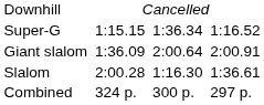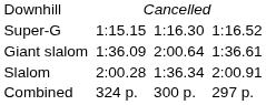Super-G | column 5: 1:36.34 -> 1:16.30
Giant slalom | column 7: 2:00.91 -> 1:36.61
Slalom | column 5: 1:16.30 -> 1:36.34
Slalom | column 7: 1:36.61 -> 2:00.91
